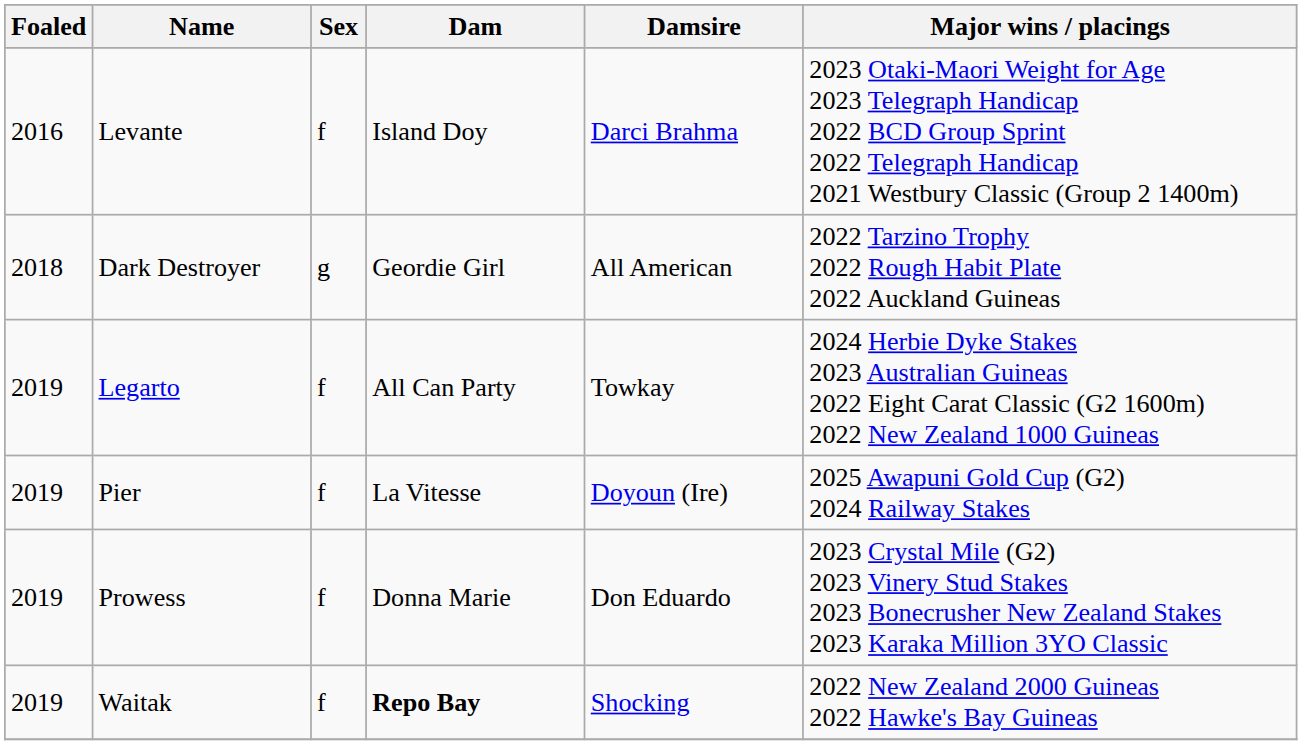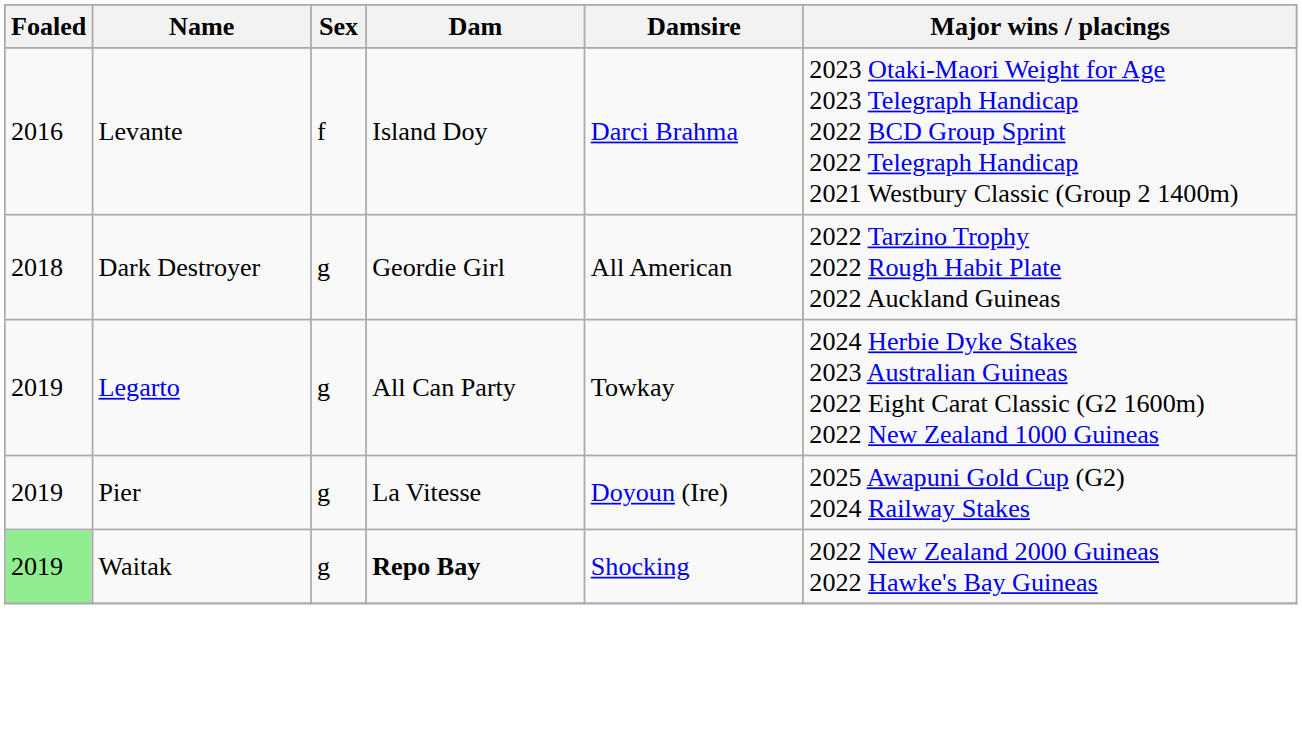Legarto | Sex: f -> g
Pier | Sex: f -> g
- row: 2019 | Prowess | f | Donna Marie | Don Eduardo | 2023 Crystal Mile (G2) 2023 Vinery Stud Stakes 2023 Bonecrusher New Zealand Stakes 2023 Karaka Million 3YO Classic
Waitak | Foaled: no background -> lightgreen background
Waitak | Sex: f -> g
